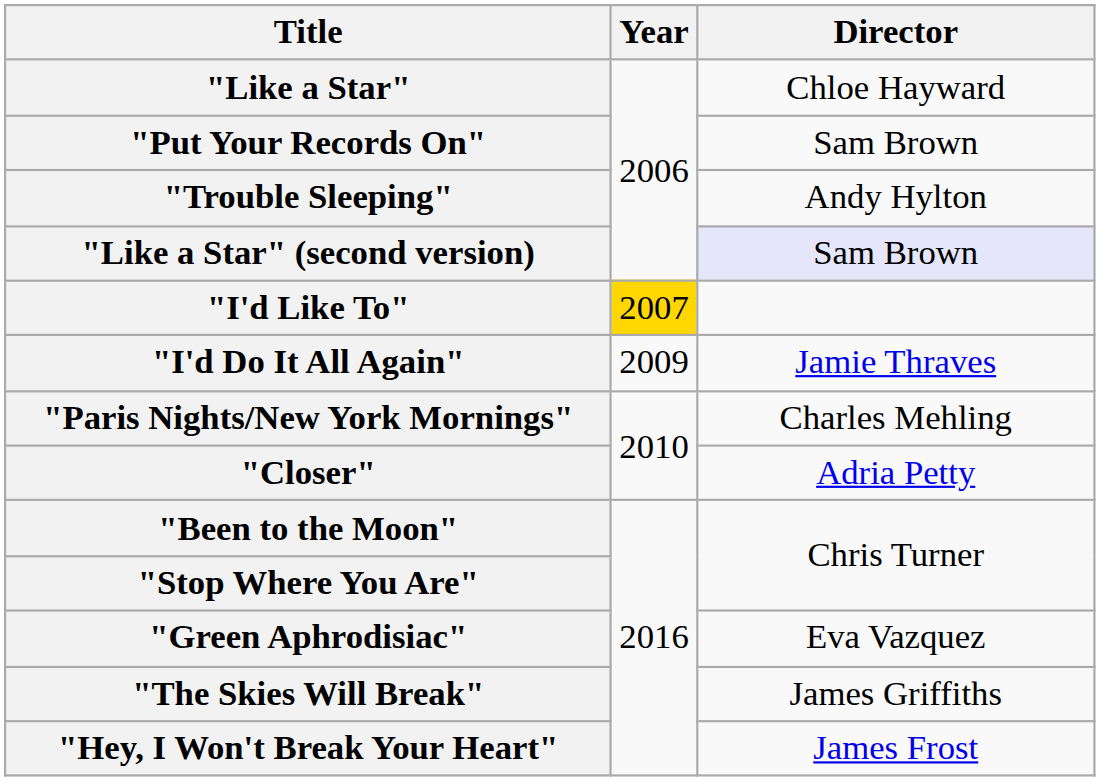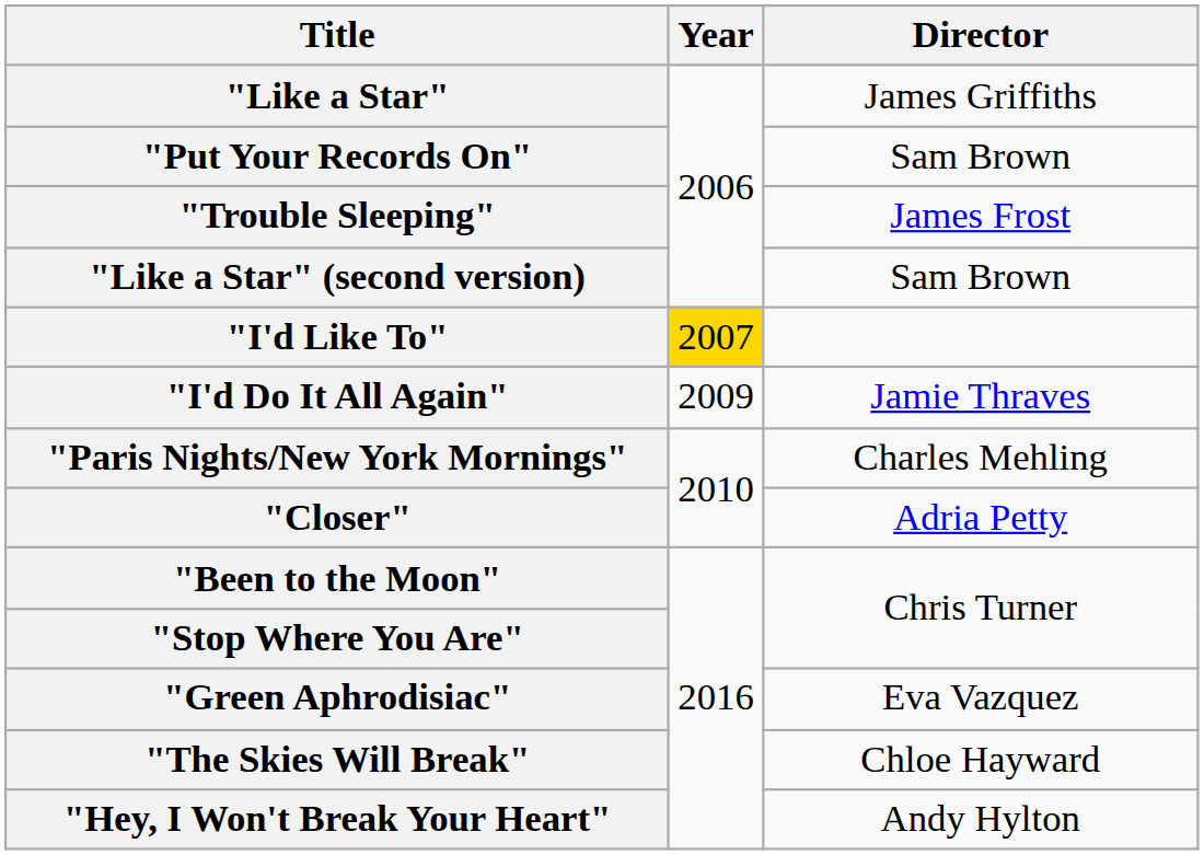"Like a Star" | Director: Chloe Hayward -> James Griffiths
"Trouble Sleeping" | Director: Andy Hylton -> James Frost
"Like a Star" (second version) | Director: lavender background -> no background
"The Skies Will Break" | Director: James Griffiths -> Chloe Hayward
"Hey, I Won't Break Your Heart" | Director: James Frost -> Andy Hylton
